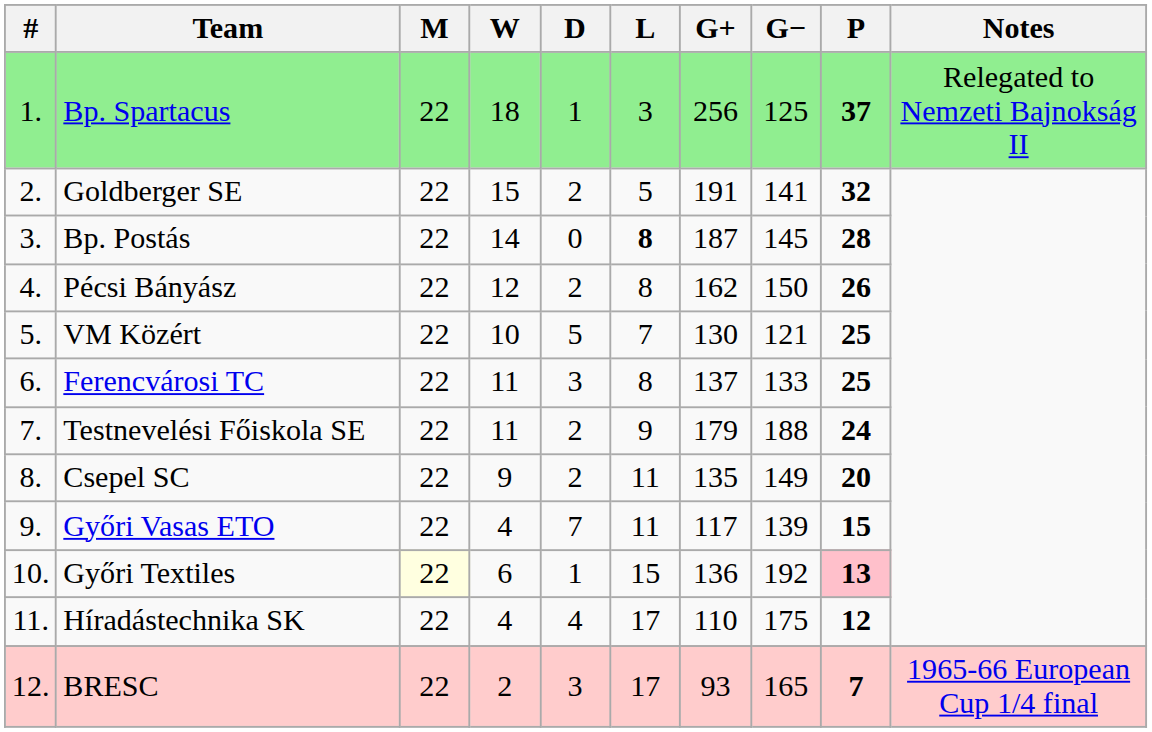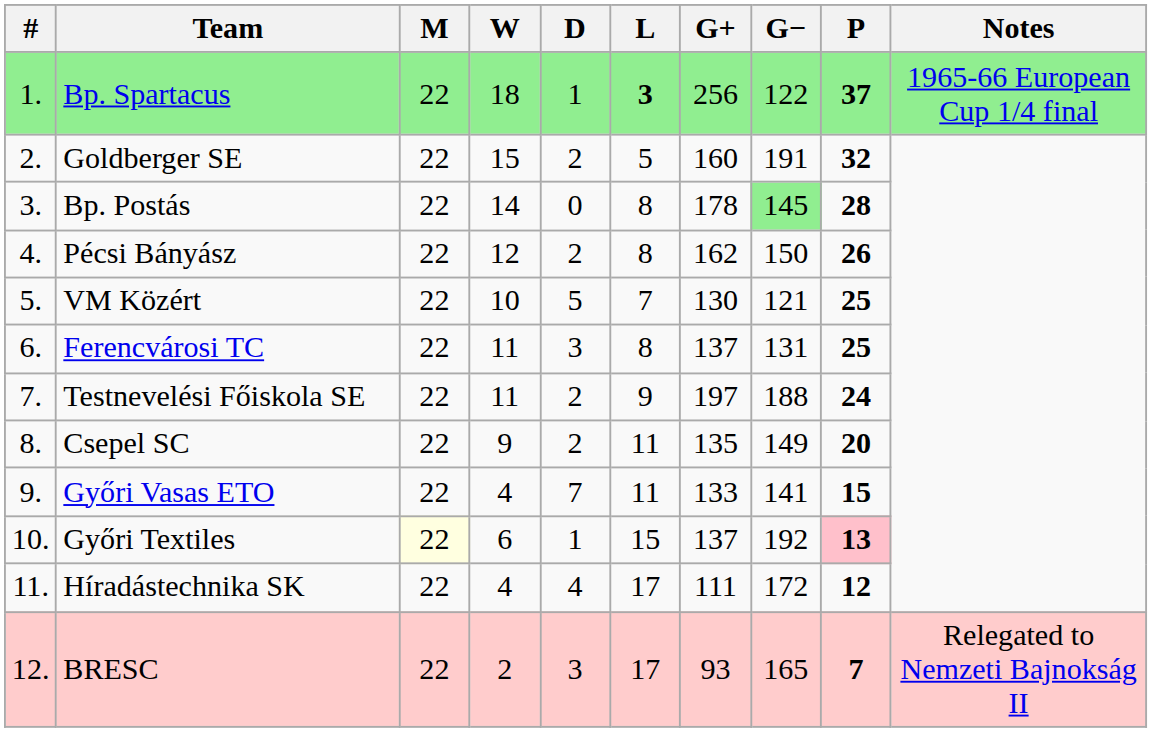Bp. Spartacus | L: normal -> bold
Bp. Spartacus | G−: 125 -> 122
Bp. Spartacus | Notes: Relegated to Nemzeti Bajnokság II -> 1965-66 European Cup 1/4 final
Goldberger SE | G+: 191 -> 160
Goldberger SE | G−: 141 -> 191
Bp. Postás | L: bold -> normal
Bp. Postás | G+: 187 -> 178
Bp. Postás | G−: no background -> lightgreen background
Ferencvárosi TC | G−: 133 -> 131
Testnevelési Főiskola SE | G+: 179 -> 197
Győri Vasas ETO | G+: 117 -> 133
Győri Vasas ETO | G−: 139 -> 141
Győri Textiles | G+: 136 -> 137
Híradástechnika SK | G+: 110 -> 111
Híradástechnika SK | G−: 175 -> 172
BRESC | Notes: 1965-66 European Cup 1/4 final -> Relegated to Nemzeti Bajnokság II
